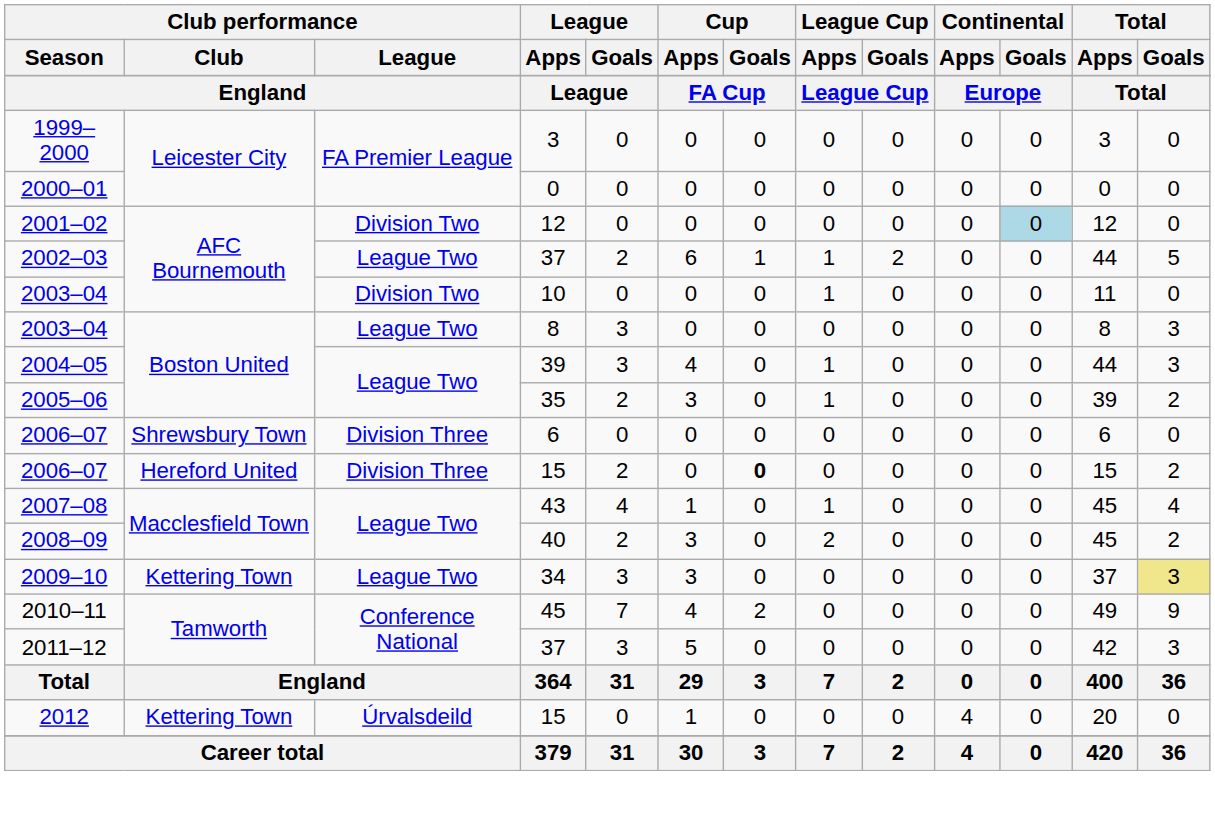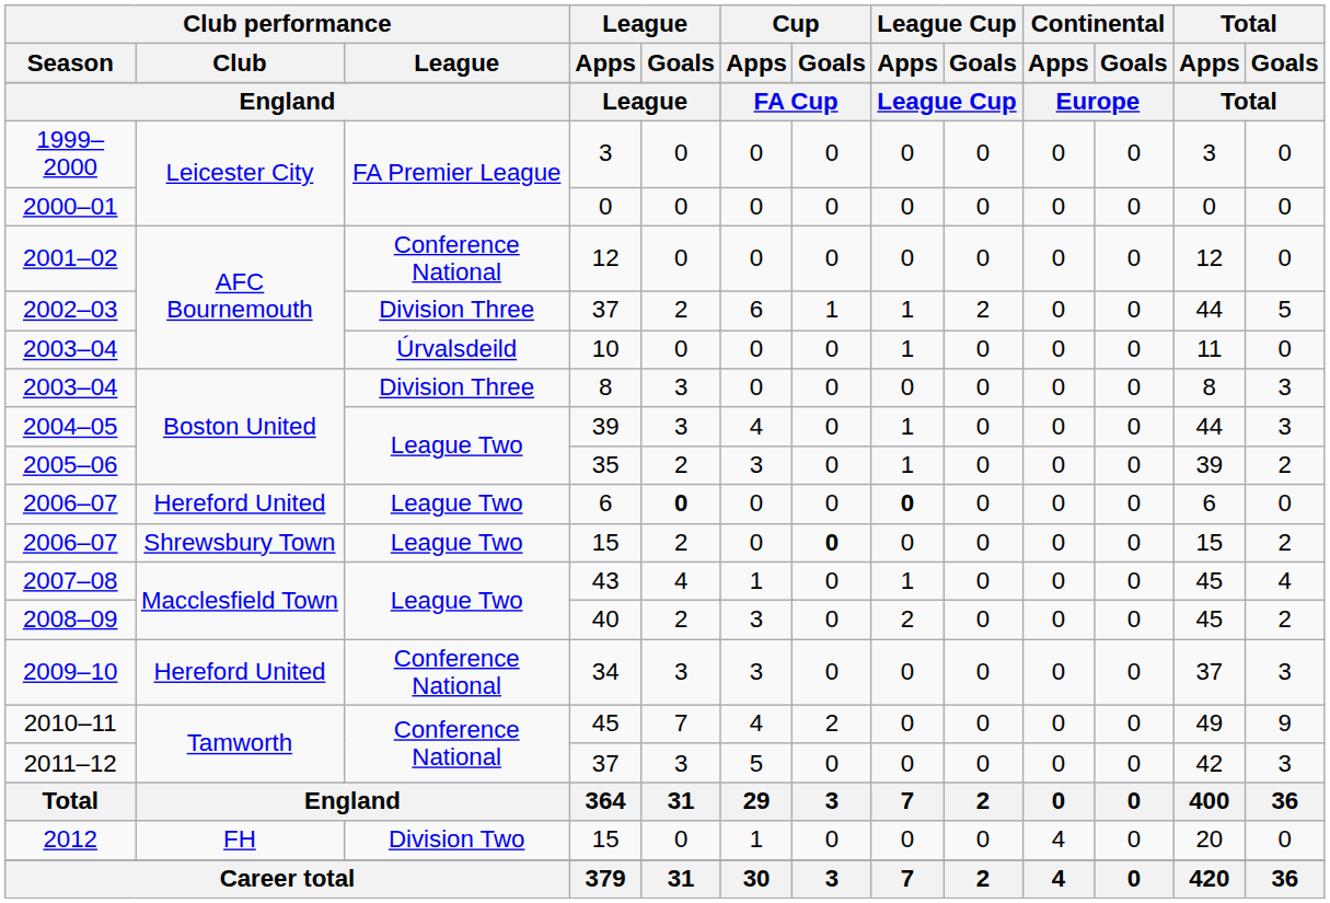2001–02 | Club performance / League: Division Two -> Conference National
2001–02 | Continental / Goals: lightblue background -> no background
2002–03 | Club performance / League: League Two -> Division Three
2003–04 / 10 | Club performance / League: Division Two -> Úrvalsdeild
2003–04 / 8 | Club performance / League: League Two -> Division Three
2006–07 / 6 | Club performance / Club: Shrewsbury Town -> Hereford United
2006–07 / 6 | Club performance / League: Division Three -> League Two
2006–07 / 6 | League / Goals: normal -> bold
2006–07 / 6 | League Cup / Apps: normal -> bold
2006–07 / 15 | Club performance / Club: Hereford United -> Shrewsbury Town
2006–07 / 15 | Club performance / League: Division Three -> League Two
2009–10 | Club performance / Club: Kettering Town -> Hereford United
2009–10 | Club performance / League: League Two -> Conference National
2009–10 | Total / Goals: khaki background -> no background
2012 | Club performance / Club: Kettering Town -> FH
2012 | Club performance / League: Úrvalsdeild -> Division Two
